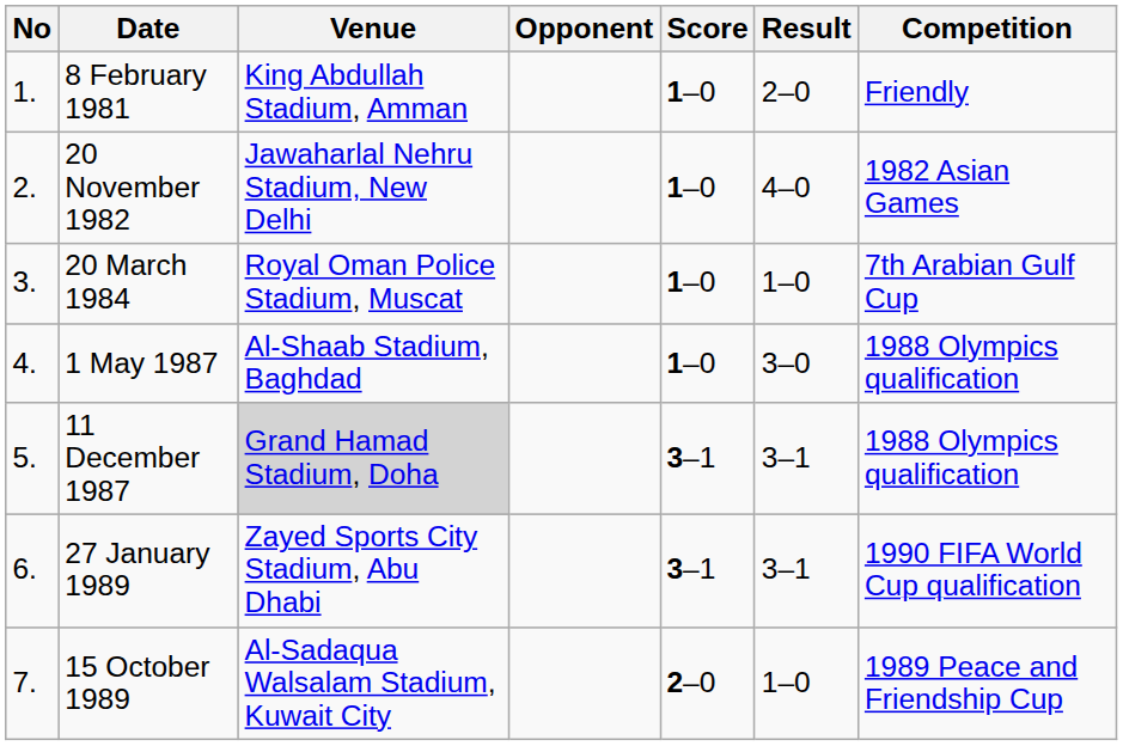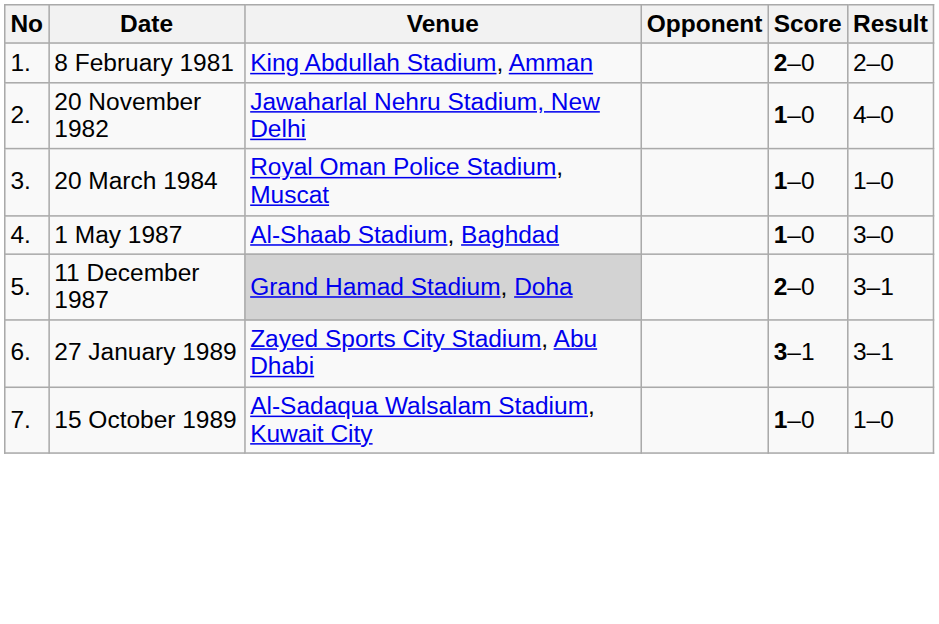- column: Competition | Friendly | 1982 Asian Games | 7th Arabian Gulf Cup | 1988 Olympics qualification | 1988 Olympics qualification | 1990 FIFA World Cup qualification | 1989 Peace and Friendship Cup
8 February 1981 | Score: 1–0 -> 2–0
11 December 1987 | Score: 3–1 -> 2–0
15 October 1989 | Score: 2–0 -> 1–0
